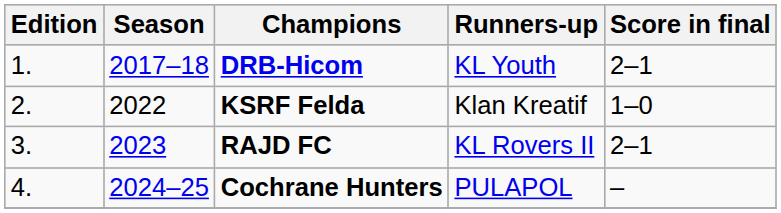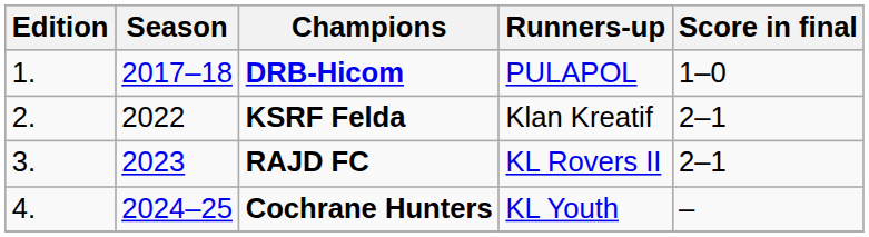DRB-Hicom | Runners-up: KL Youth -> PULAPOL
DRB-Hicom | Score in final: 2–1 -> 1–0
KSRF Felda | Score in final: 1–0 -> 2–1
Cochrane Hunters | Runners-up: PULAPOL -> KL Youth
